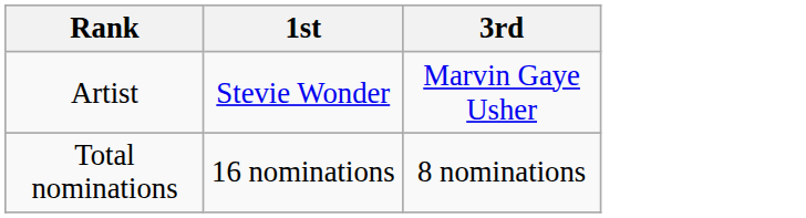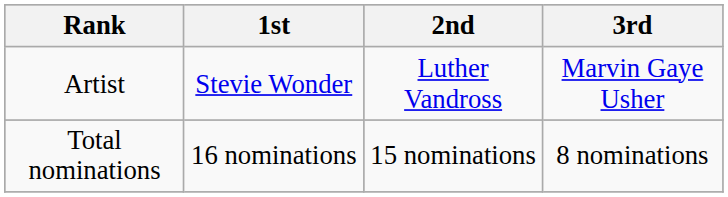+ column: 2nd | Luther Vandross | 15 nominations
